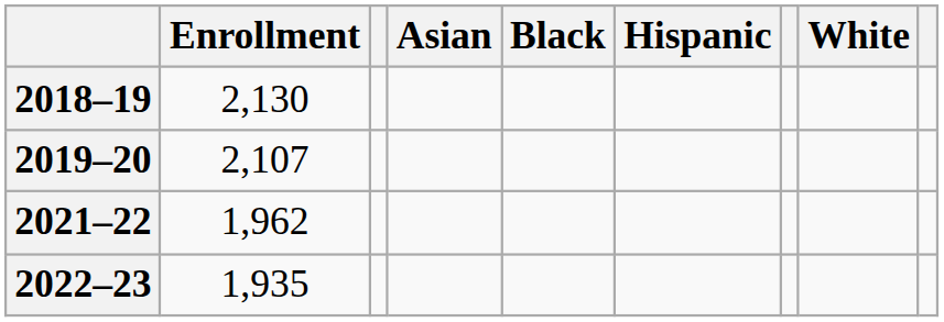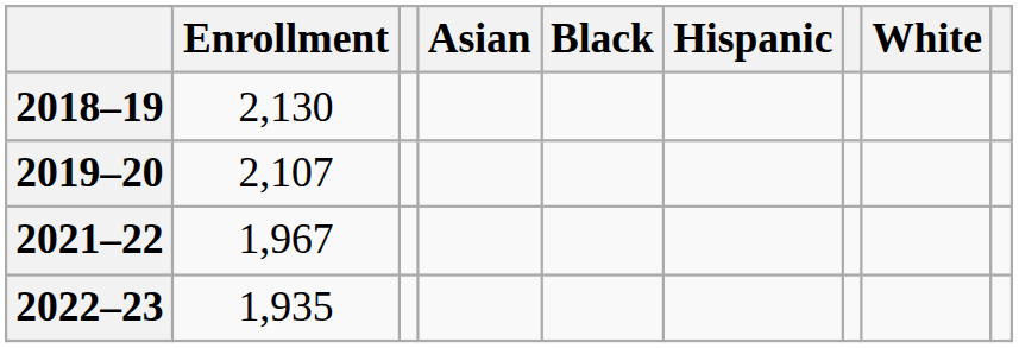2021–22 | Enrollment: 1,962 -> 1,967
